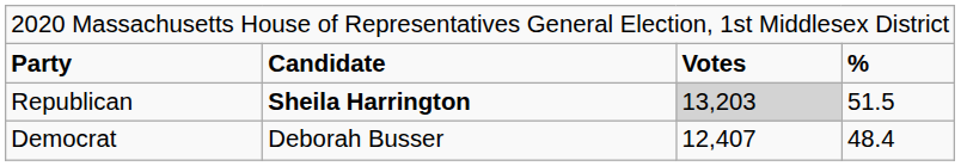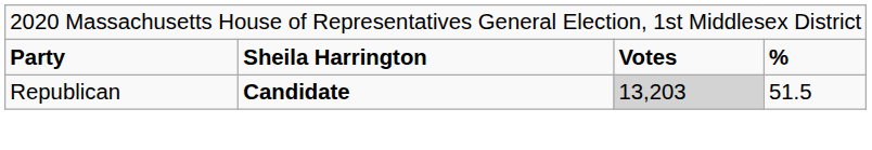Party | column 2: Candidate -> Sheila Harrington
Republican | column 2: Sheila Harrington -> Candidate
- row: Democrat | Deborah Busser | 12,407 | 48.4
